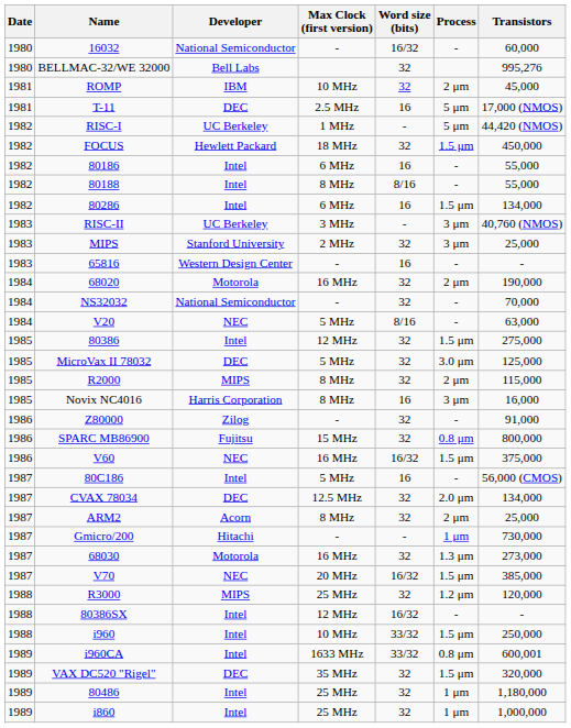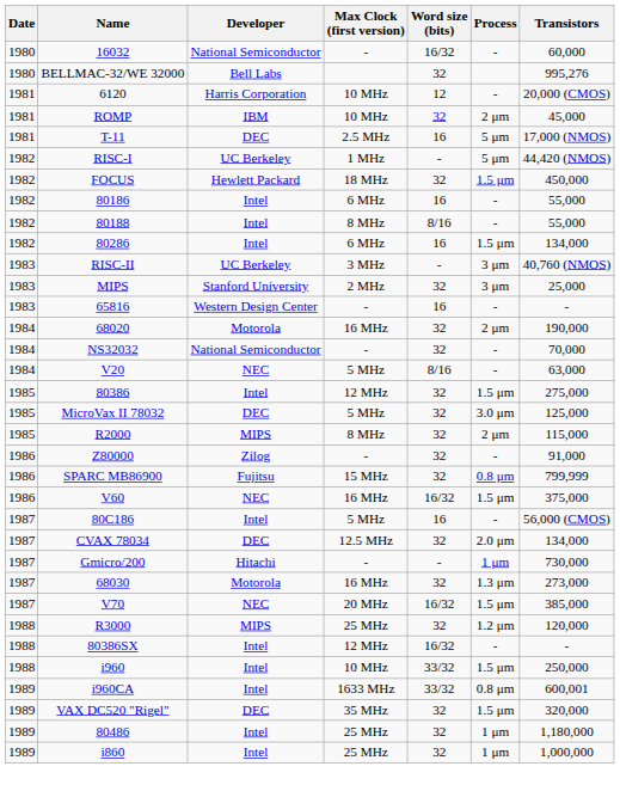+ row: 1981 | 6120 | Harris Corporation | 10 MHz | 12 | - | 20,000 (CMOS)
- row: 1985 | Novix NC4016 | Harris Corporation | 8 MHz | 16 | 3 μm | 16,000
SPARC MB86900 | Transistors: 800,000 -> 799,999
- row: 1987 | ARM2 | Acorn | 8 MHz | 32 | 2 μm | 25,000
